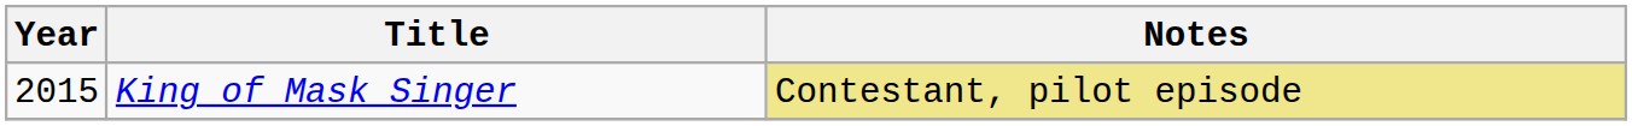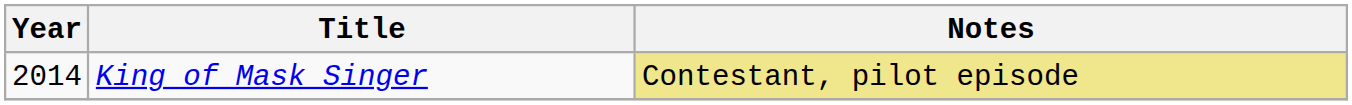King of Mask Singer | Year: 2015 -> 2014
